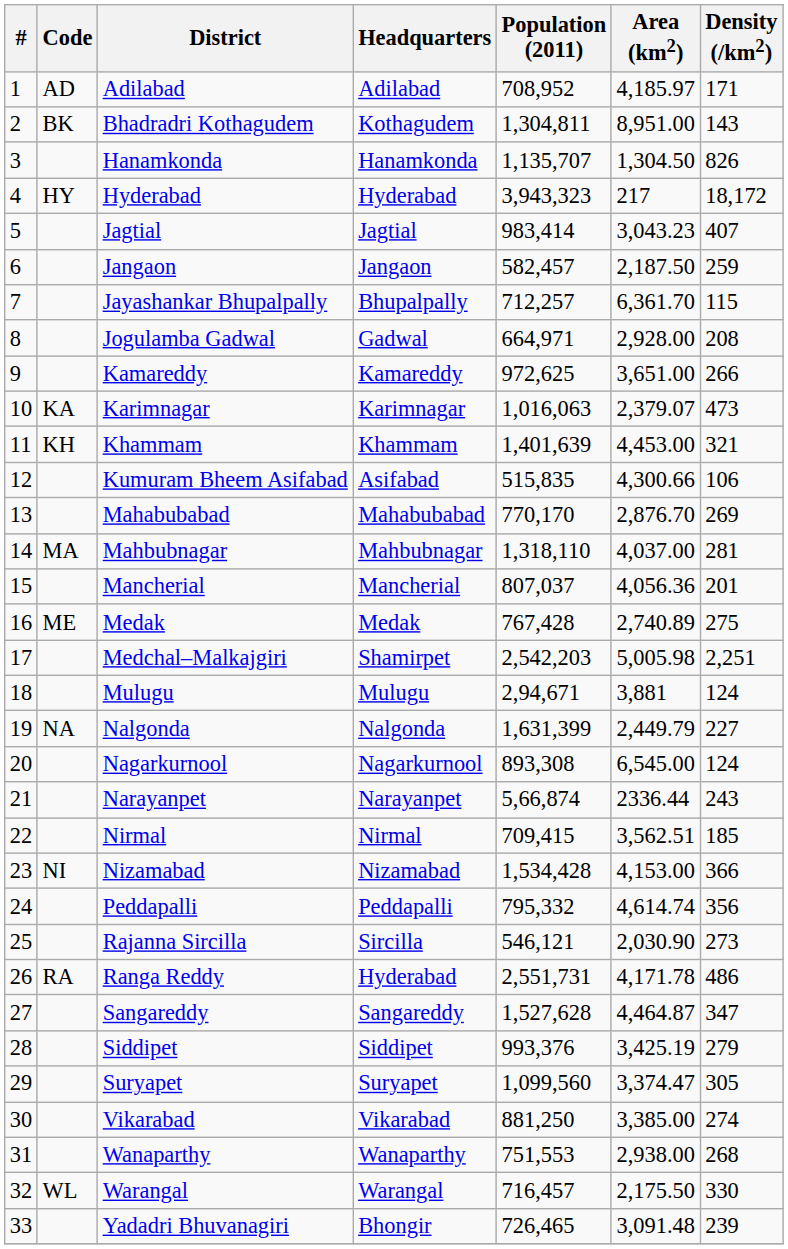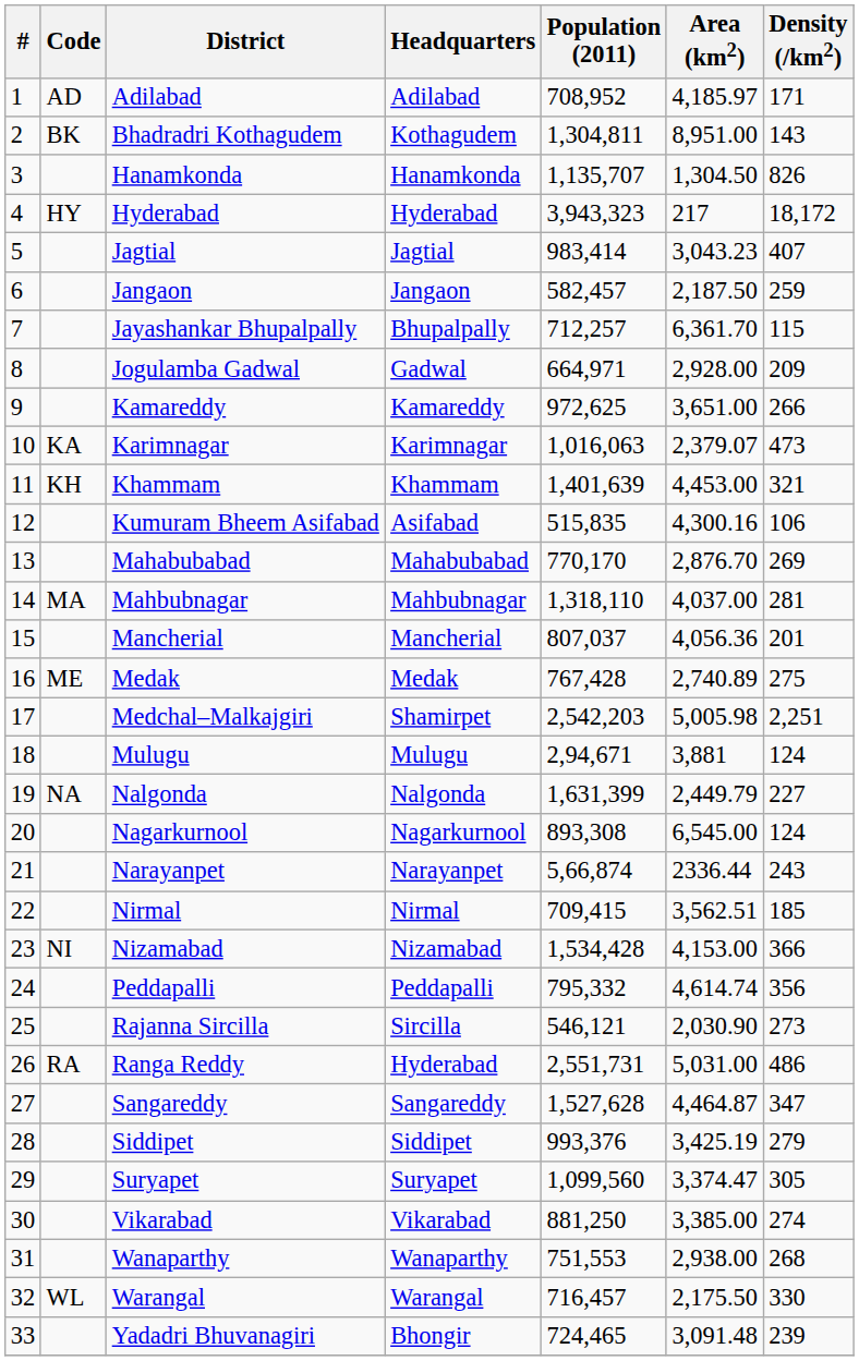Jogulamba Gadwal | Density (/km2): 208 -> 209
Kumuram Bheem Asifabad | Area (km2): 4,300.66 -> 4,300.16
Ranga Reddy | Area (km2): 4,171.78 -> 5,031.00
Yadadri Bhuvanagiri | Population (2011): 726,465 -> 724,465
